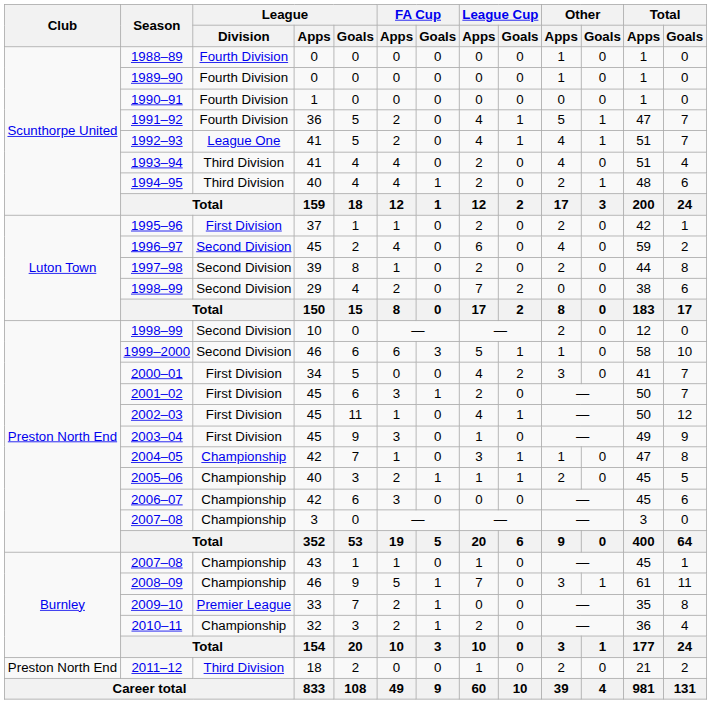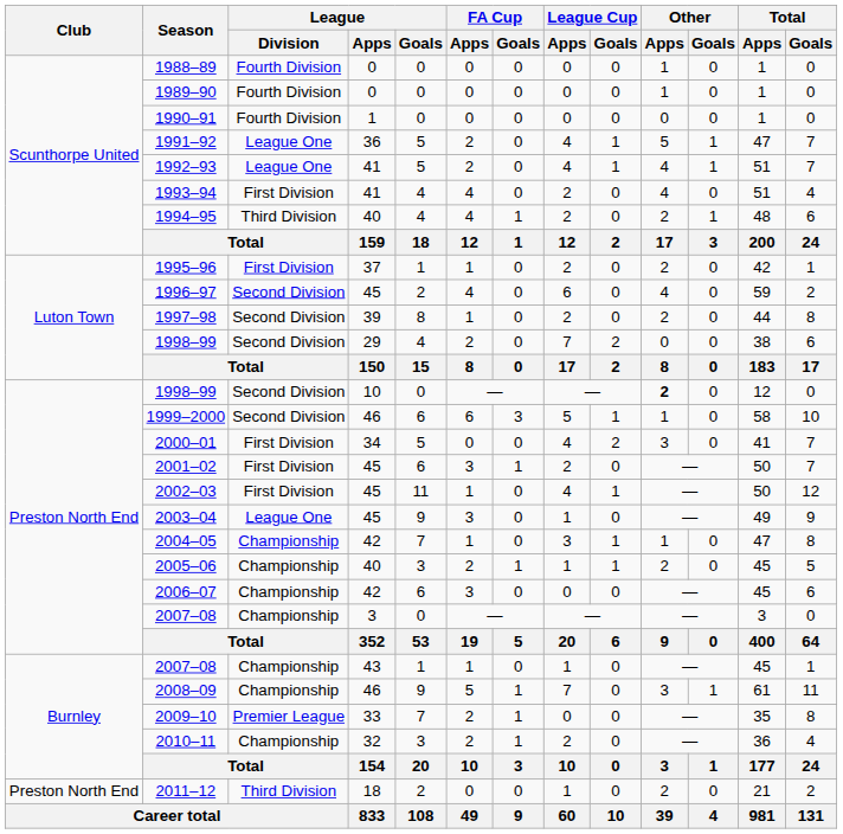1991–92 | League / Division: Fourth Division -> League One
1993–94 | League / Division: Third Division -> First Division
1998–99 / 10 | Other / Apps: normal -> bold
2003–04 | League / Division: First Division -> League One
